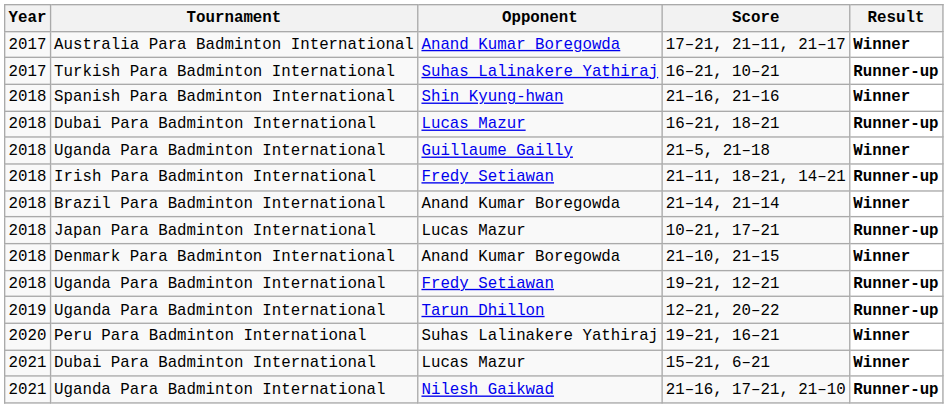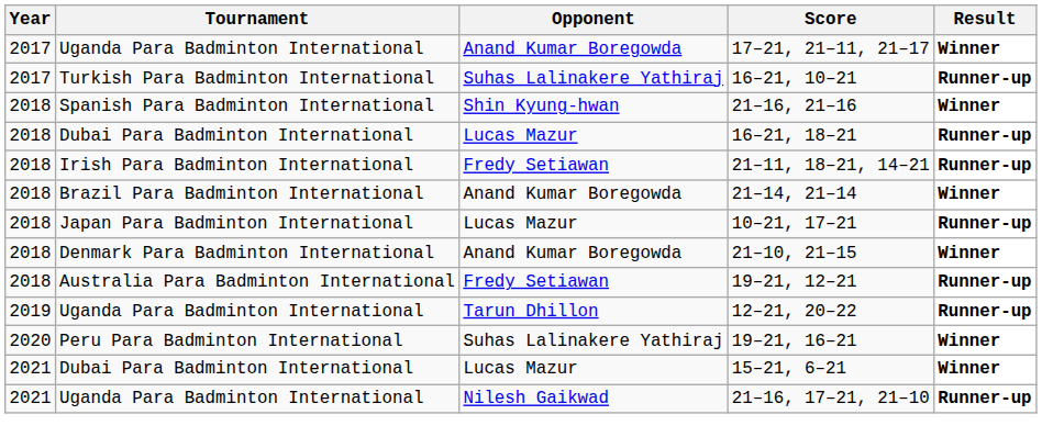17–21, 21–11, 21–17 | Tournament: Australia Para Badminton International -> Uganda Para Badminton International
- row: 2018 | Uganda Para Badminton International | Guillaume Gailly | 21–5, 21–18 | Winner
19–21, 12–21 | Tournament: Uganda Para Badminton International -> Australia Para Badminton International
